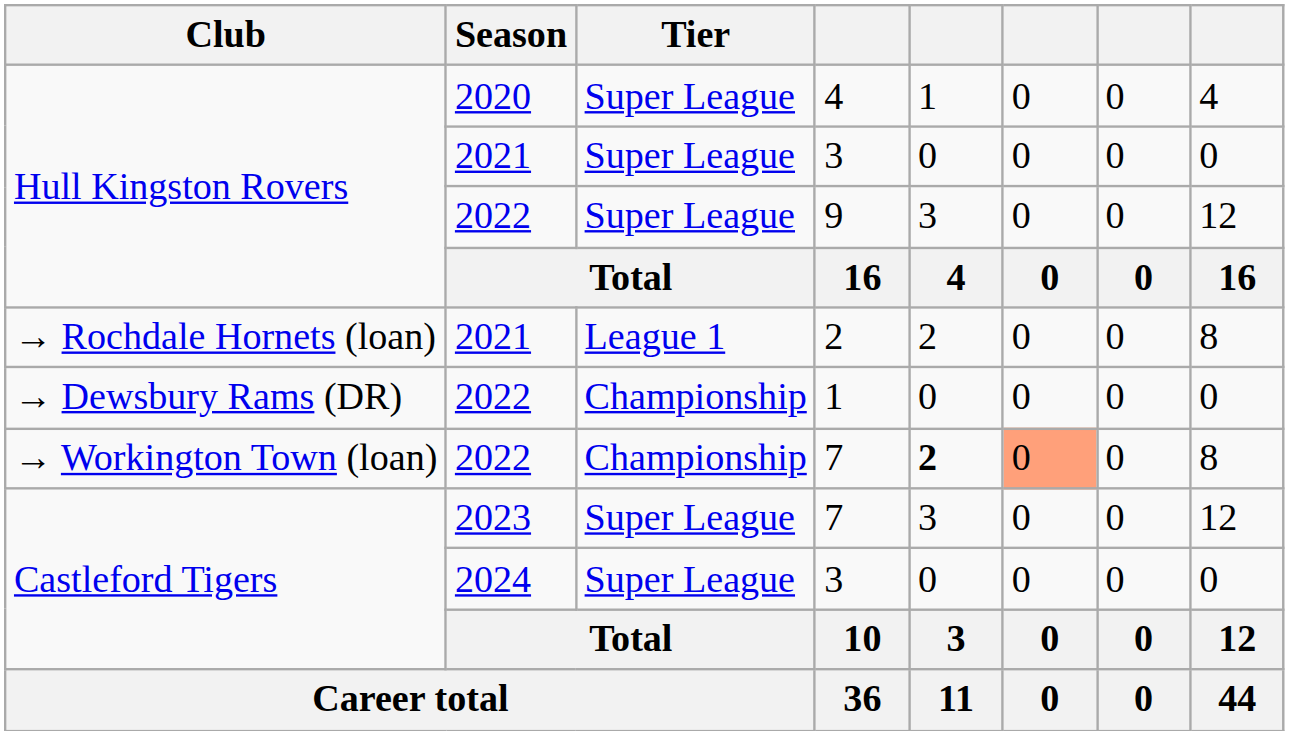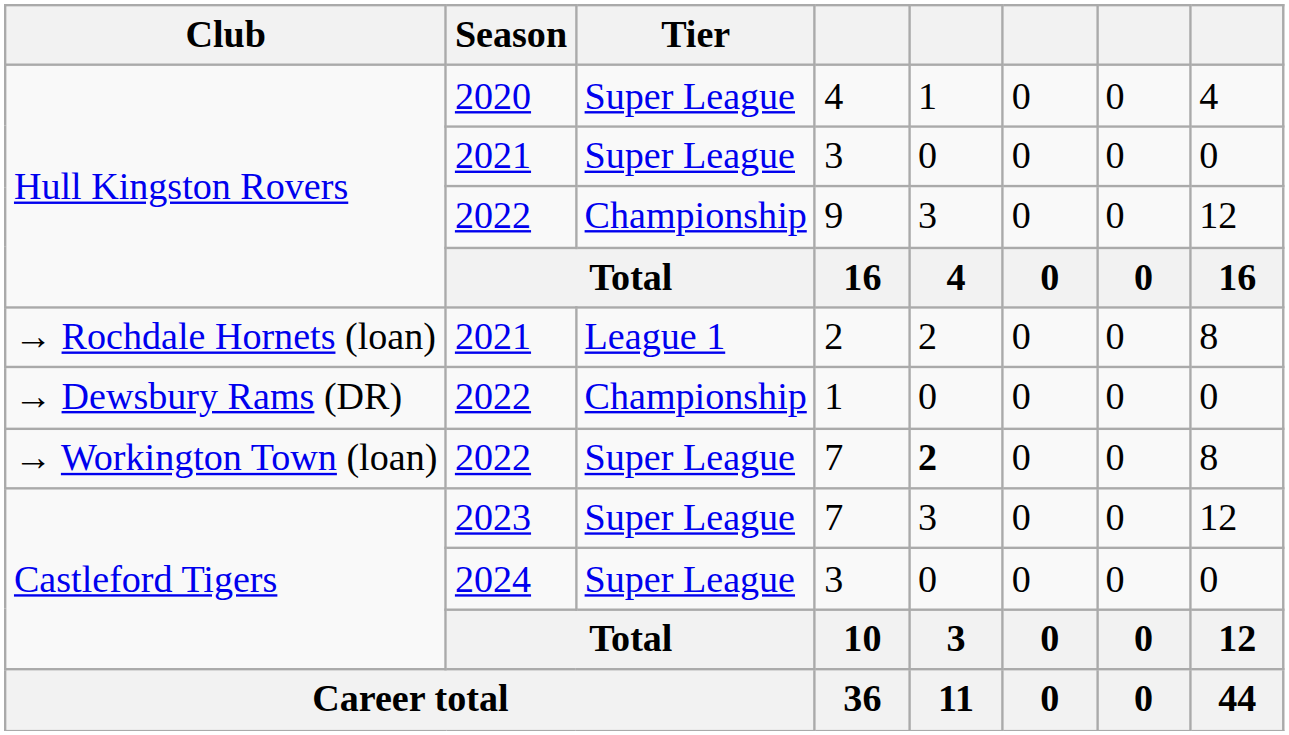9 | Tier: Super League -> Championship
→ Workington Town (loan) / 7 | Tier: Championship -> Super League
→ Workington Town (loan) / 7 | column 6: lightsalmon background -> no background
